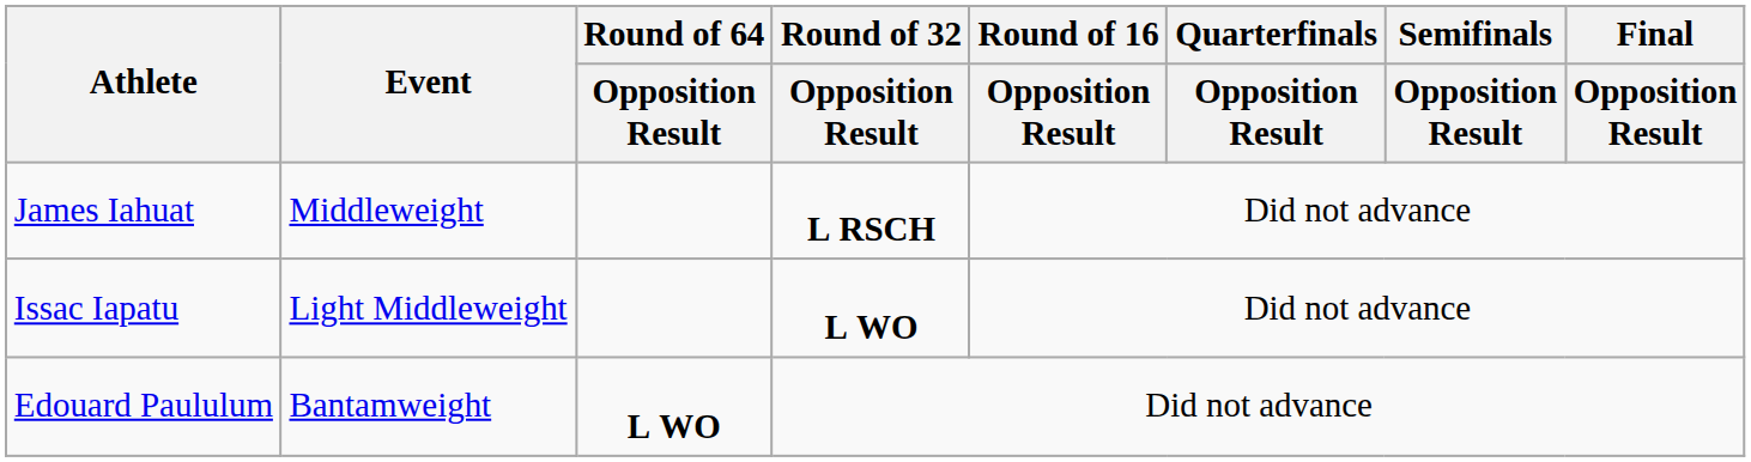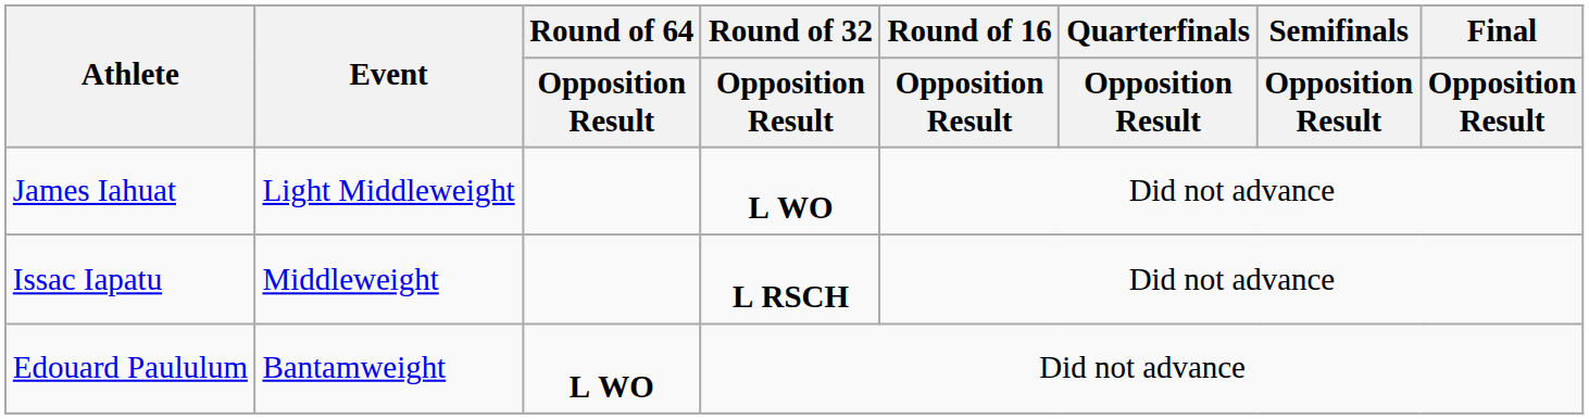James Iahuat | Event: Middleweight -> Light Middleweight
James Iahuat | Round of 32 / Opposition Result: L RSCH -> L WO
Issac Iapatu | Event: Light Middleweight -> Middleweight
Issac Iapatu | Round of 32 / Opposition Result: L WO -> L RSCH
